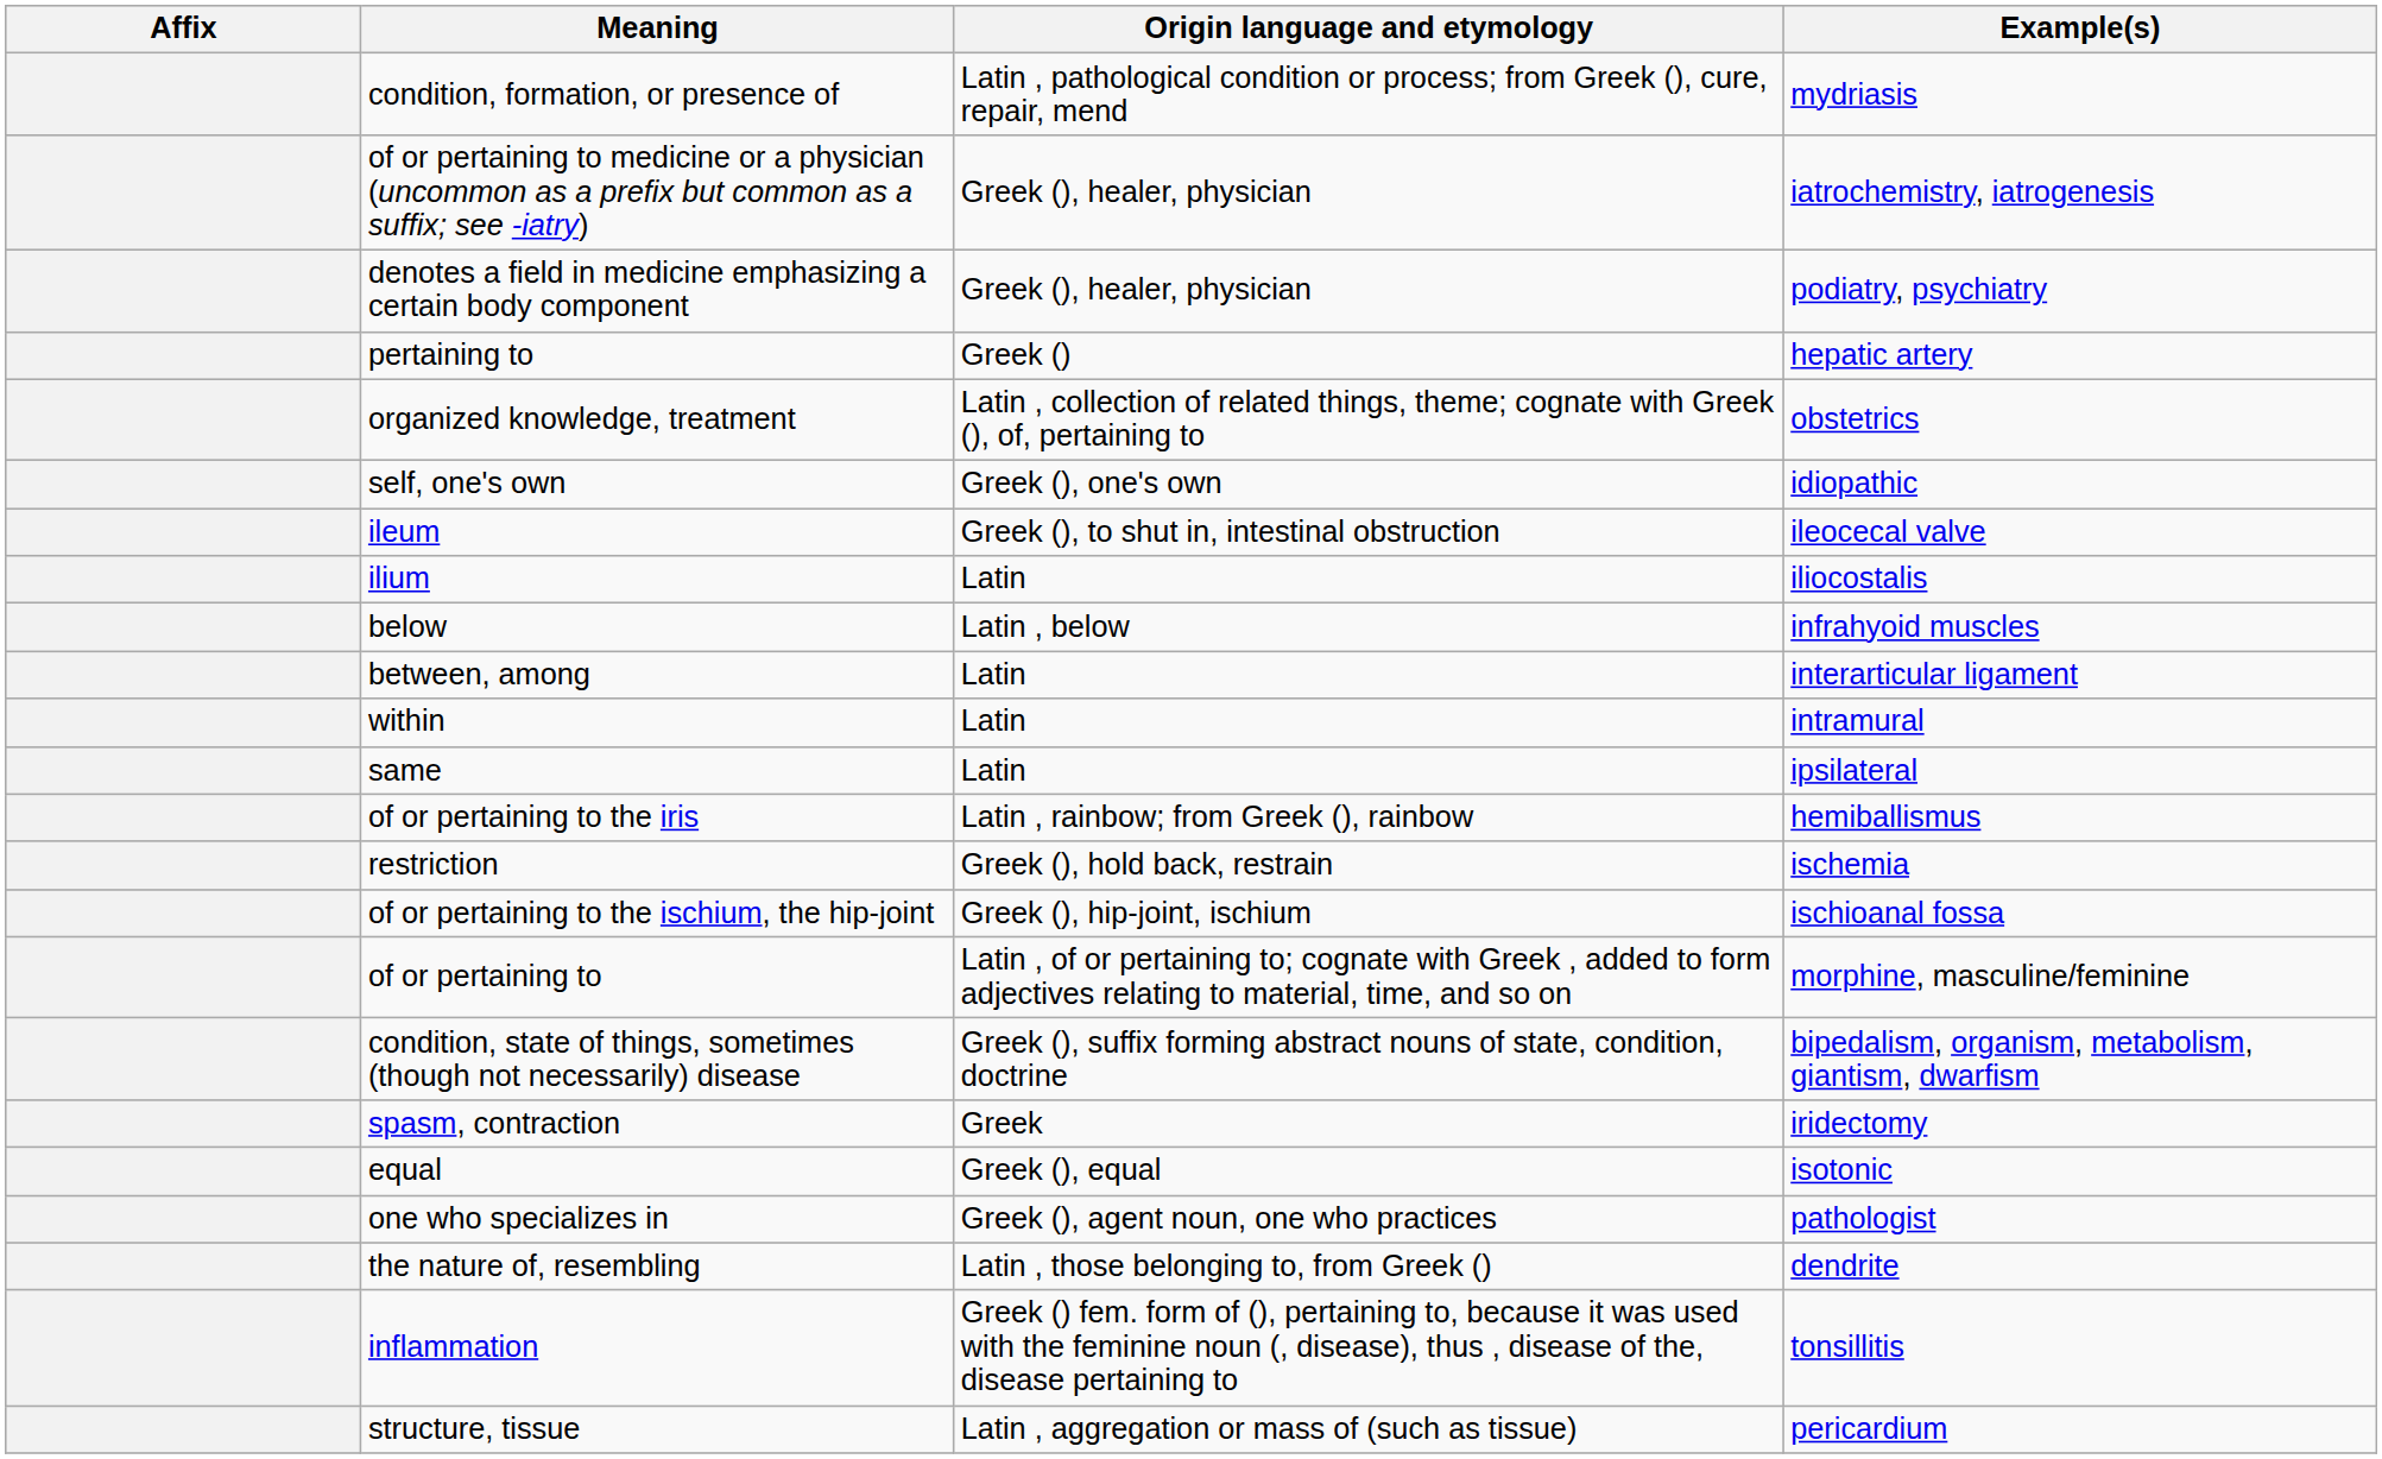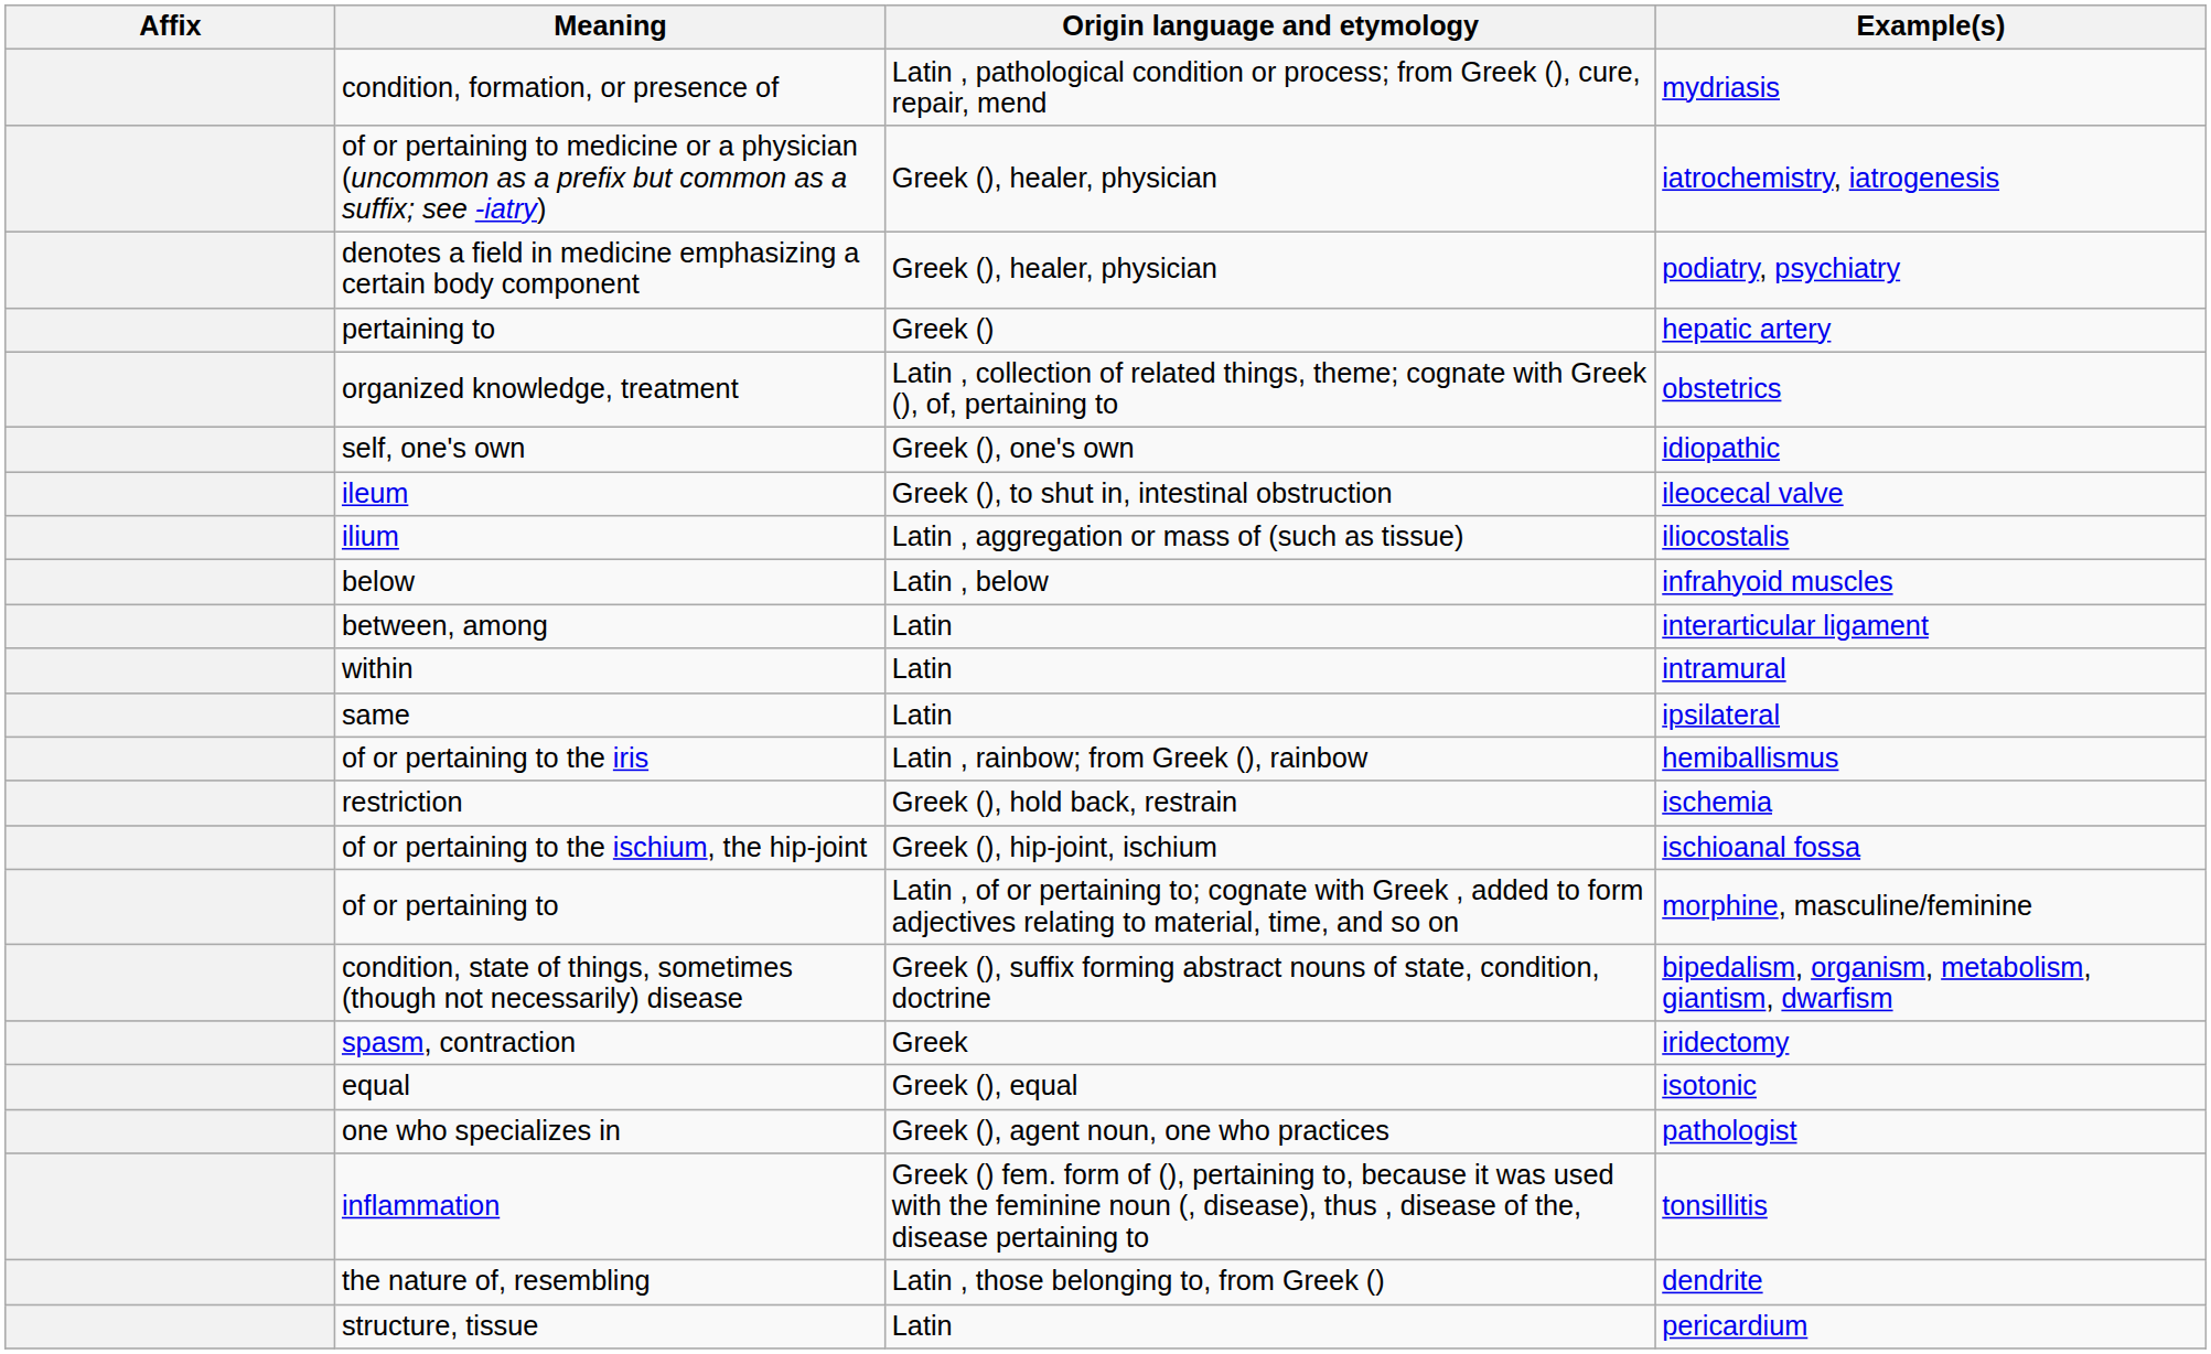ilium | Origin language and etymology: Latin -> Latin , aggregation or mass of (such as tissue)
rows swapped: the nature of, resembling <-> inflammation
structure, tissue | Origin language and etymology: Latin , aggregation or mass of (such as tissue) -> Latin
